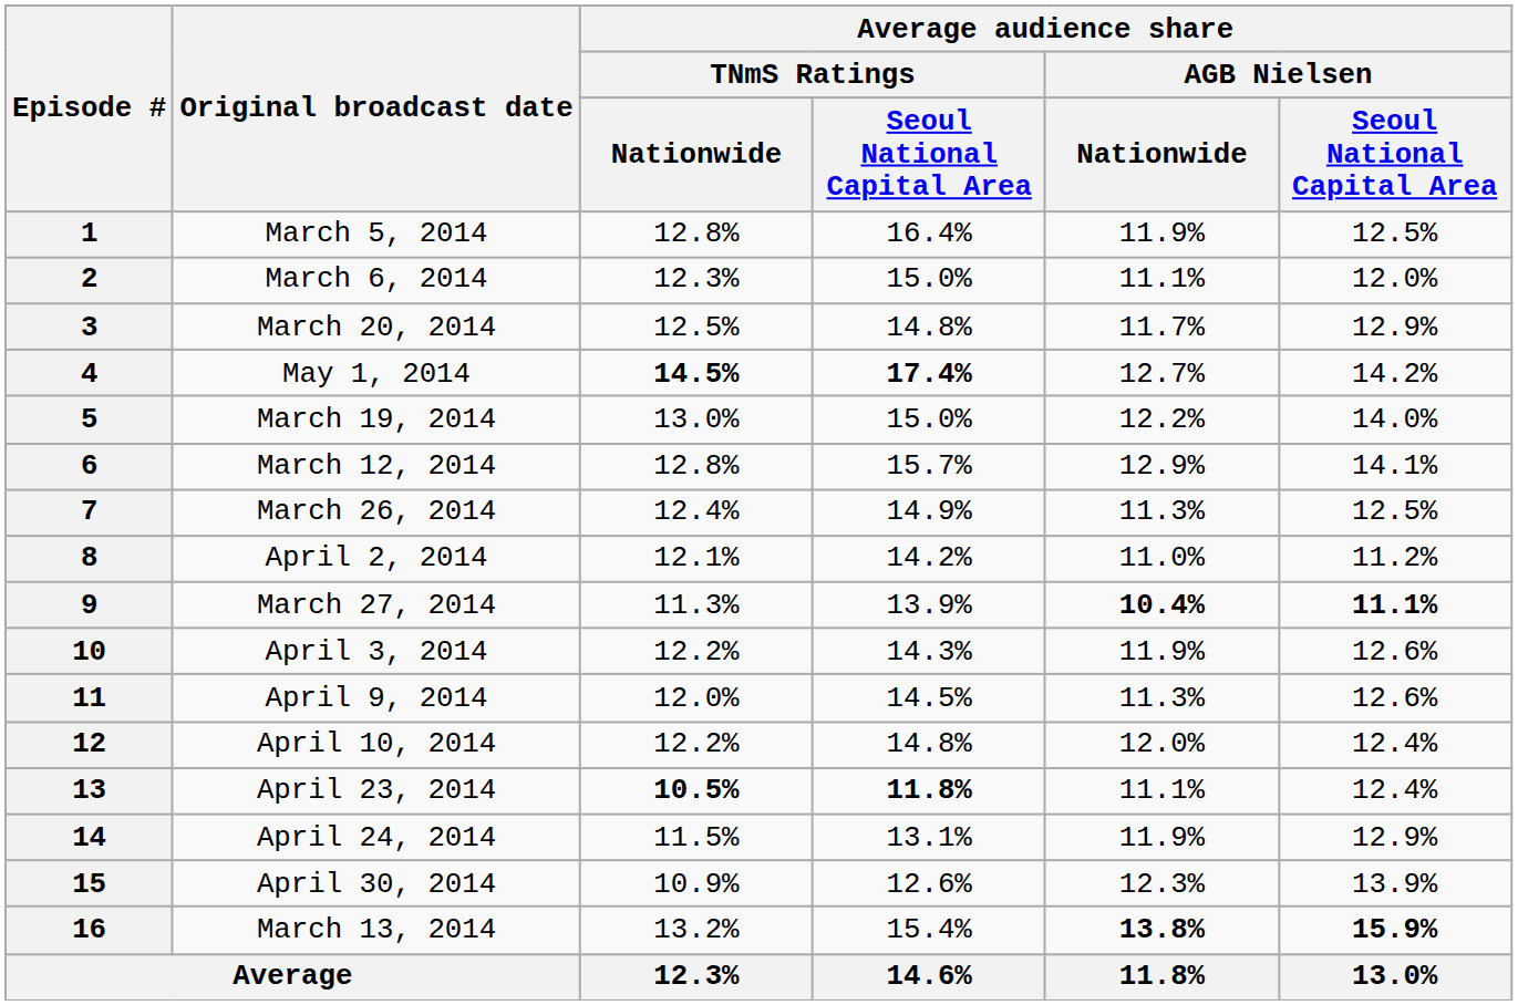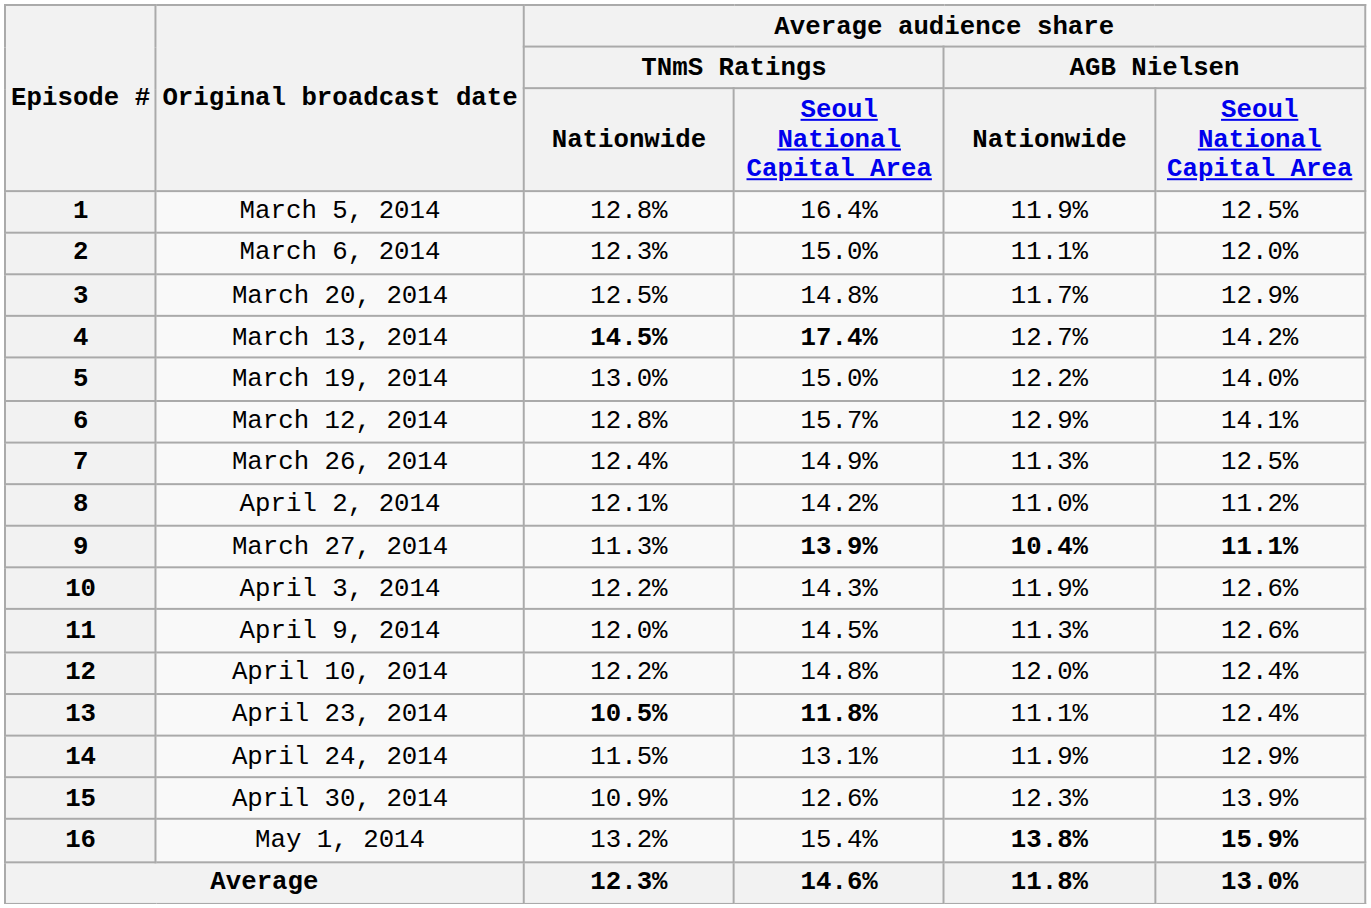4 | Original broadcast date: May 1, 2014 -> March 13, 2014
9 | column 4: normal -> bold
16 | Original broadcast date: March 13, 2014 -> May 1, 2014
